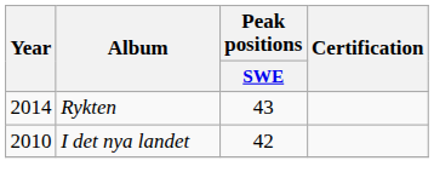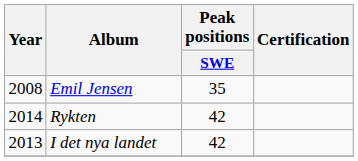+ row: 2008 | Emil Jensen | 35
Rykten | Peak positions / SWE: 43 -> 42
I det nya landet | Year: 2010 -> 2013
